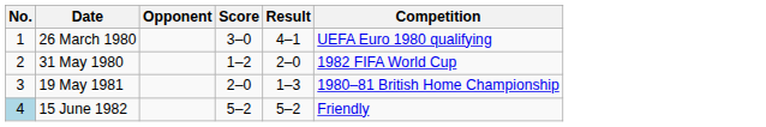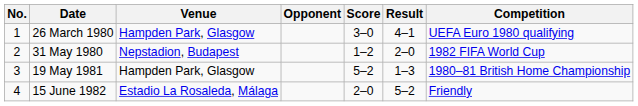+ column: Venue | Hampden Park, Glasgow | Nepstadion, Budapest | Hampden Park, Glasgow | Estadio La Rosaleda, Málaga
19 May 1981 | Score: 2–0 -> 5–2
15 June 1982 | No.: lightblue background -> no background
15 June 1982 | Score: 5–2 -> 2–0
